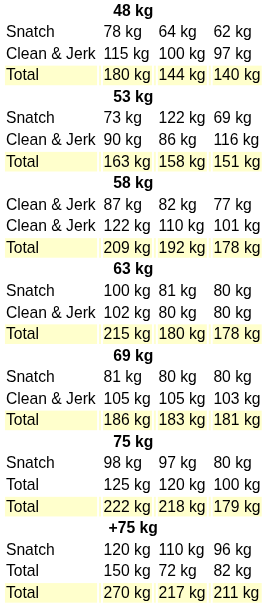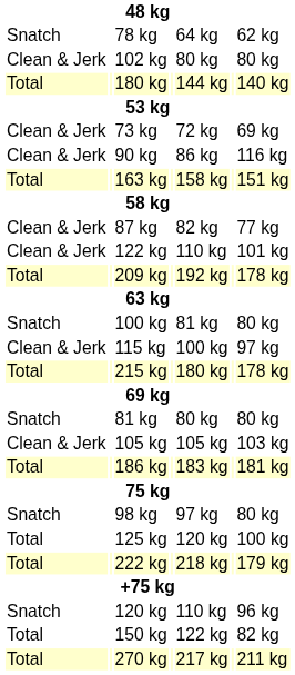rows swapped: 102 kg <-> 115 kg
73 kg | column 1: Snatch -> Clean & Jerk
73 kg | column 5: 122 kg -> 72 kg
150 kg | column 5: 72 kg -> 122 kg
